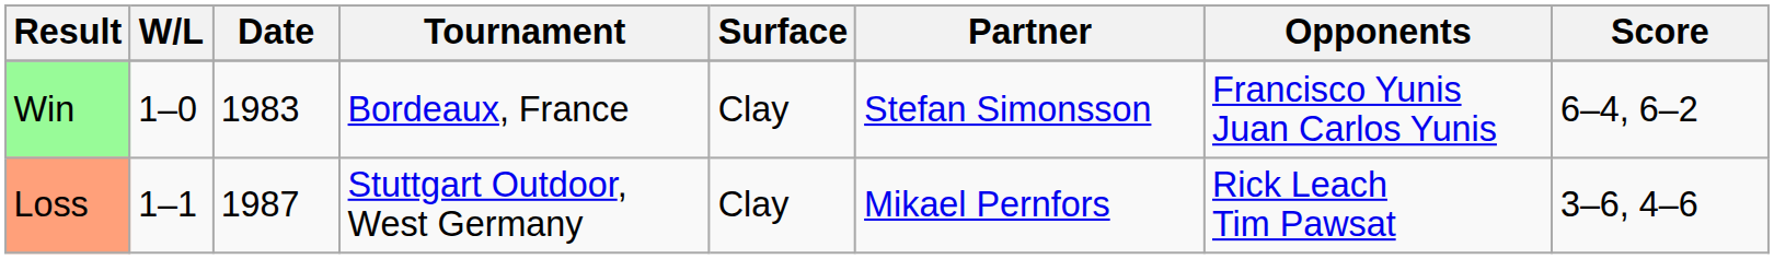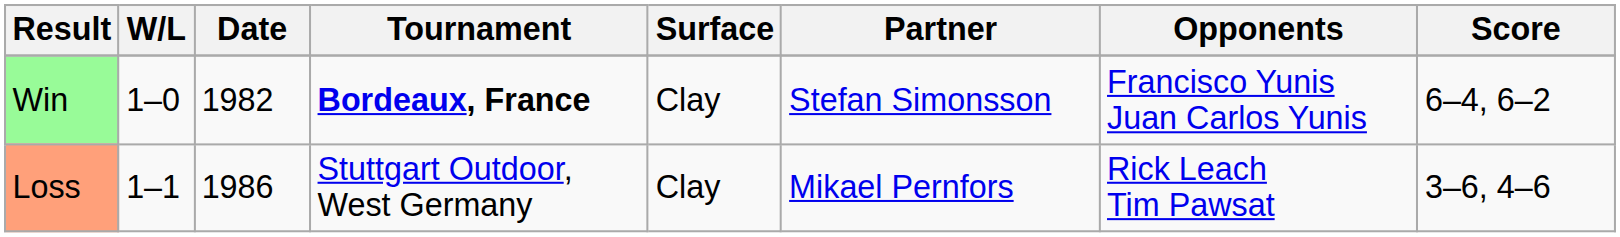Win | Date: 1983 -> 1982
Win | Tournament: normal -> bold
Loss | Date: 1987 -> 1986
